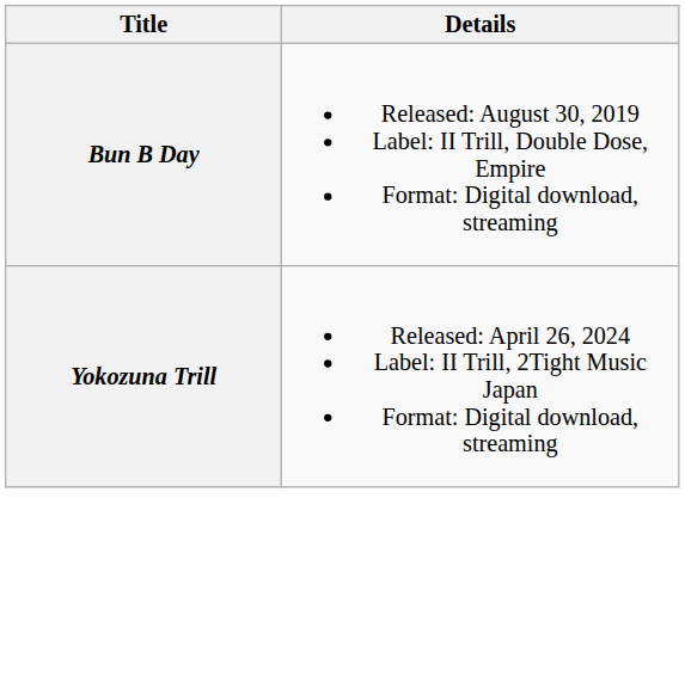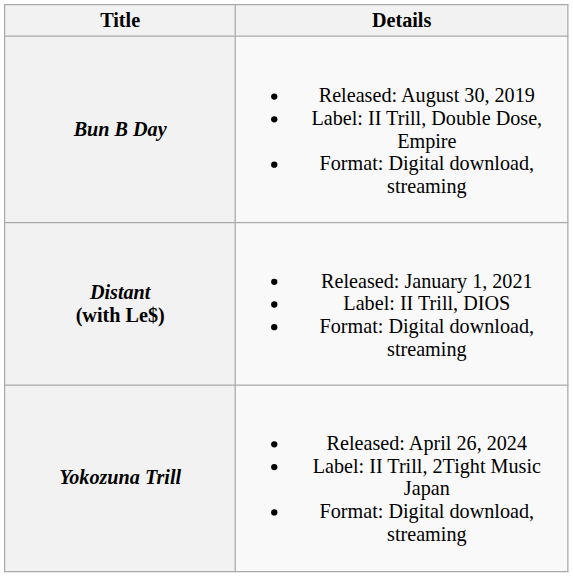+ row: Distant (with Le$) | Released: January 1, 2021 Label: II Trill, DIOS Format: Digital download, streaming
